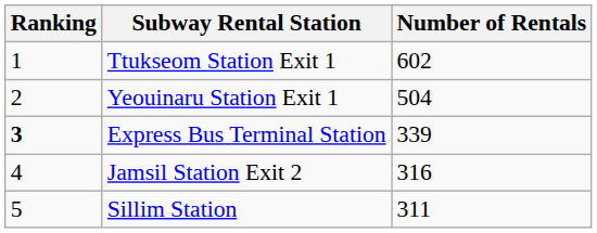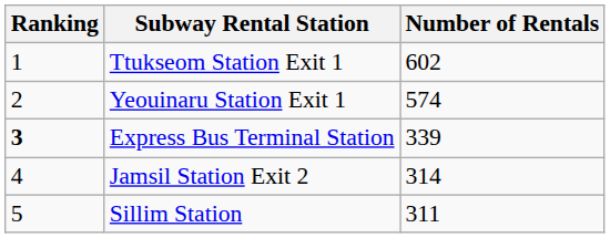Yeouinaru Station Exit 1 | Number of Rentals: 504 -> 574
Jamsil Station Exit 2 | Number of Rentals: 316 -> 314
